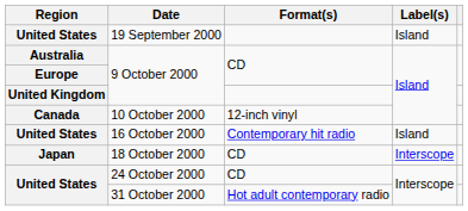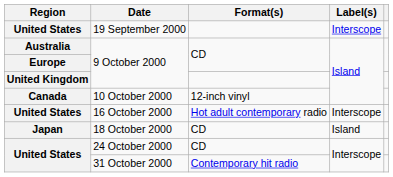19 September 2000 | Label(s): Island -> Interscope
16 October 2000 | Format(s): Contemporary hit radio -> Hot adult contemporary radio
16 October 2000 | Label(s): Island -> Interscope
18 October 2000 | Label(s): Interscope -> Island
31 October 2000 | Format(s): Hot adult contemporary radio -> Contemporary hit radio
